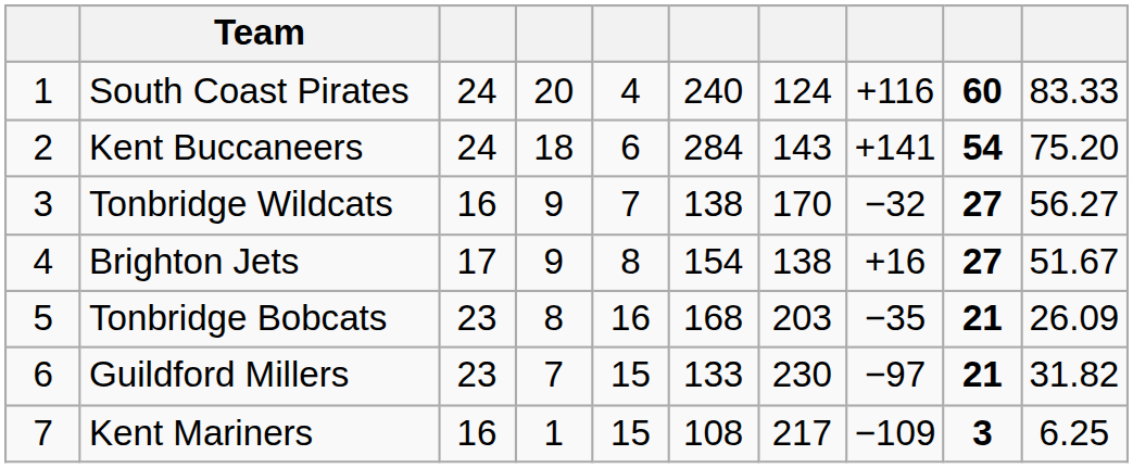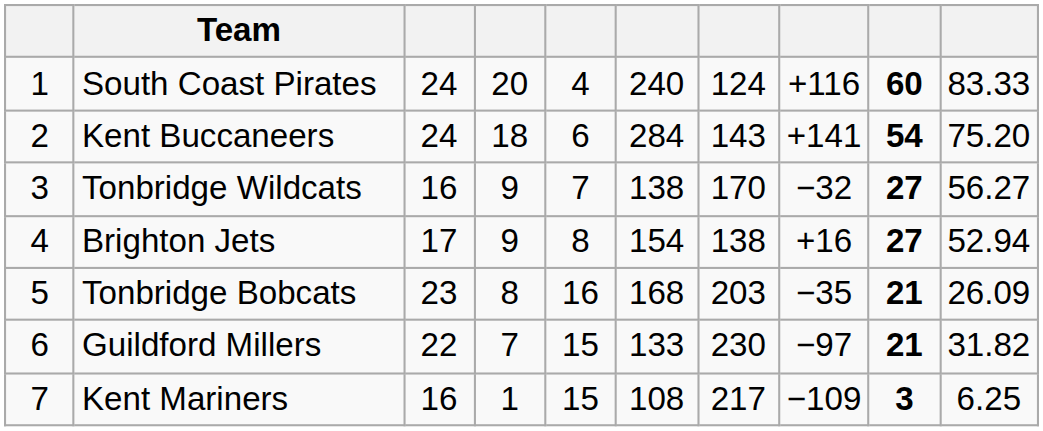Brighton Jets | column 10: 51.67 -> 52.94
Guildford Millers | column 3: 23 -> 22
